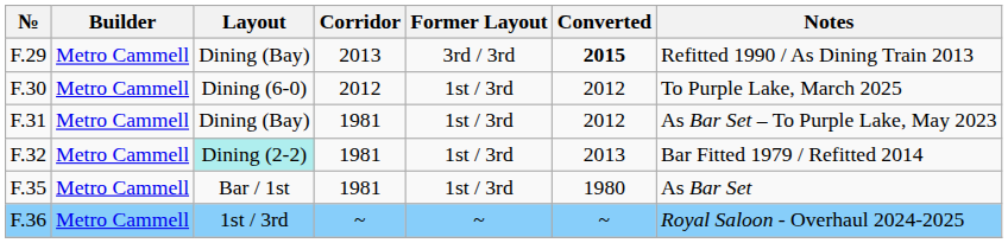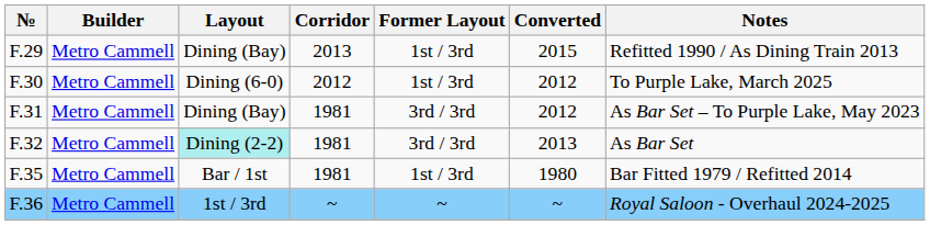F.29 | Former Layout: 3rd / 3rd -> 1st / 3rd
F.29 | Converted: bold -> normal
F.31 | Former Layout: 1st / 3rd -> 3rd / 3rd
F.32 | Former Layout: 1st / 3rd -> 3rd / 3rd
F.32 | Notes: Bar Fitted 1979 / Refitted 2014 -> As Bar Set
F.35 | Notes: As Bar Set -> Bar Fitted 1979 / Refitted 2014
